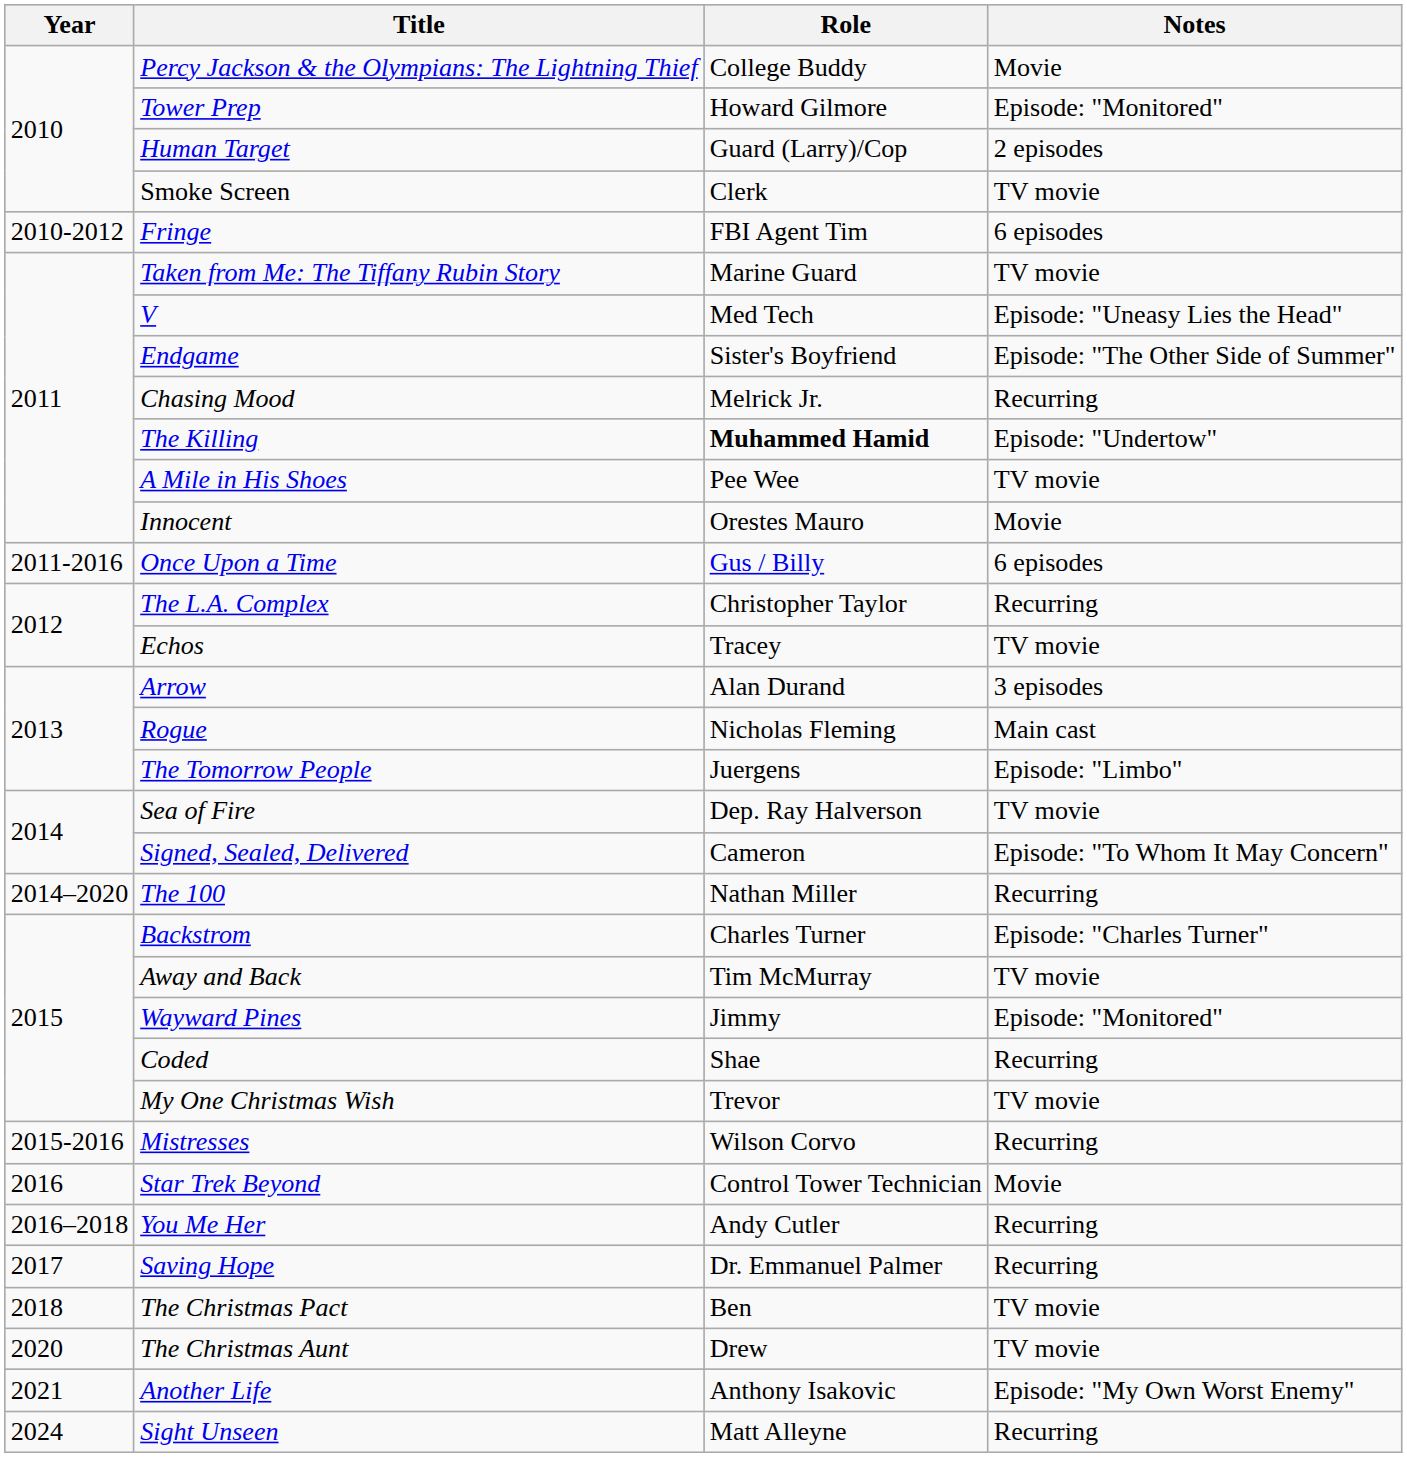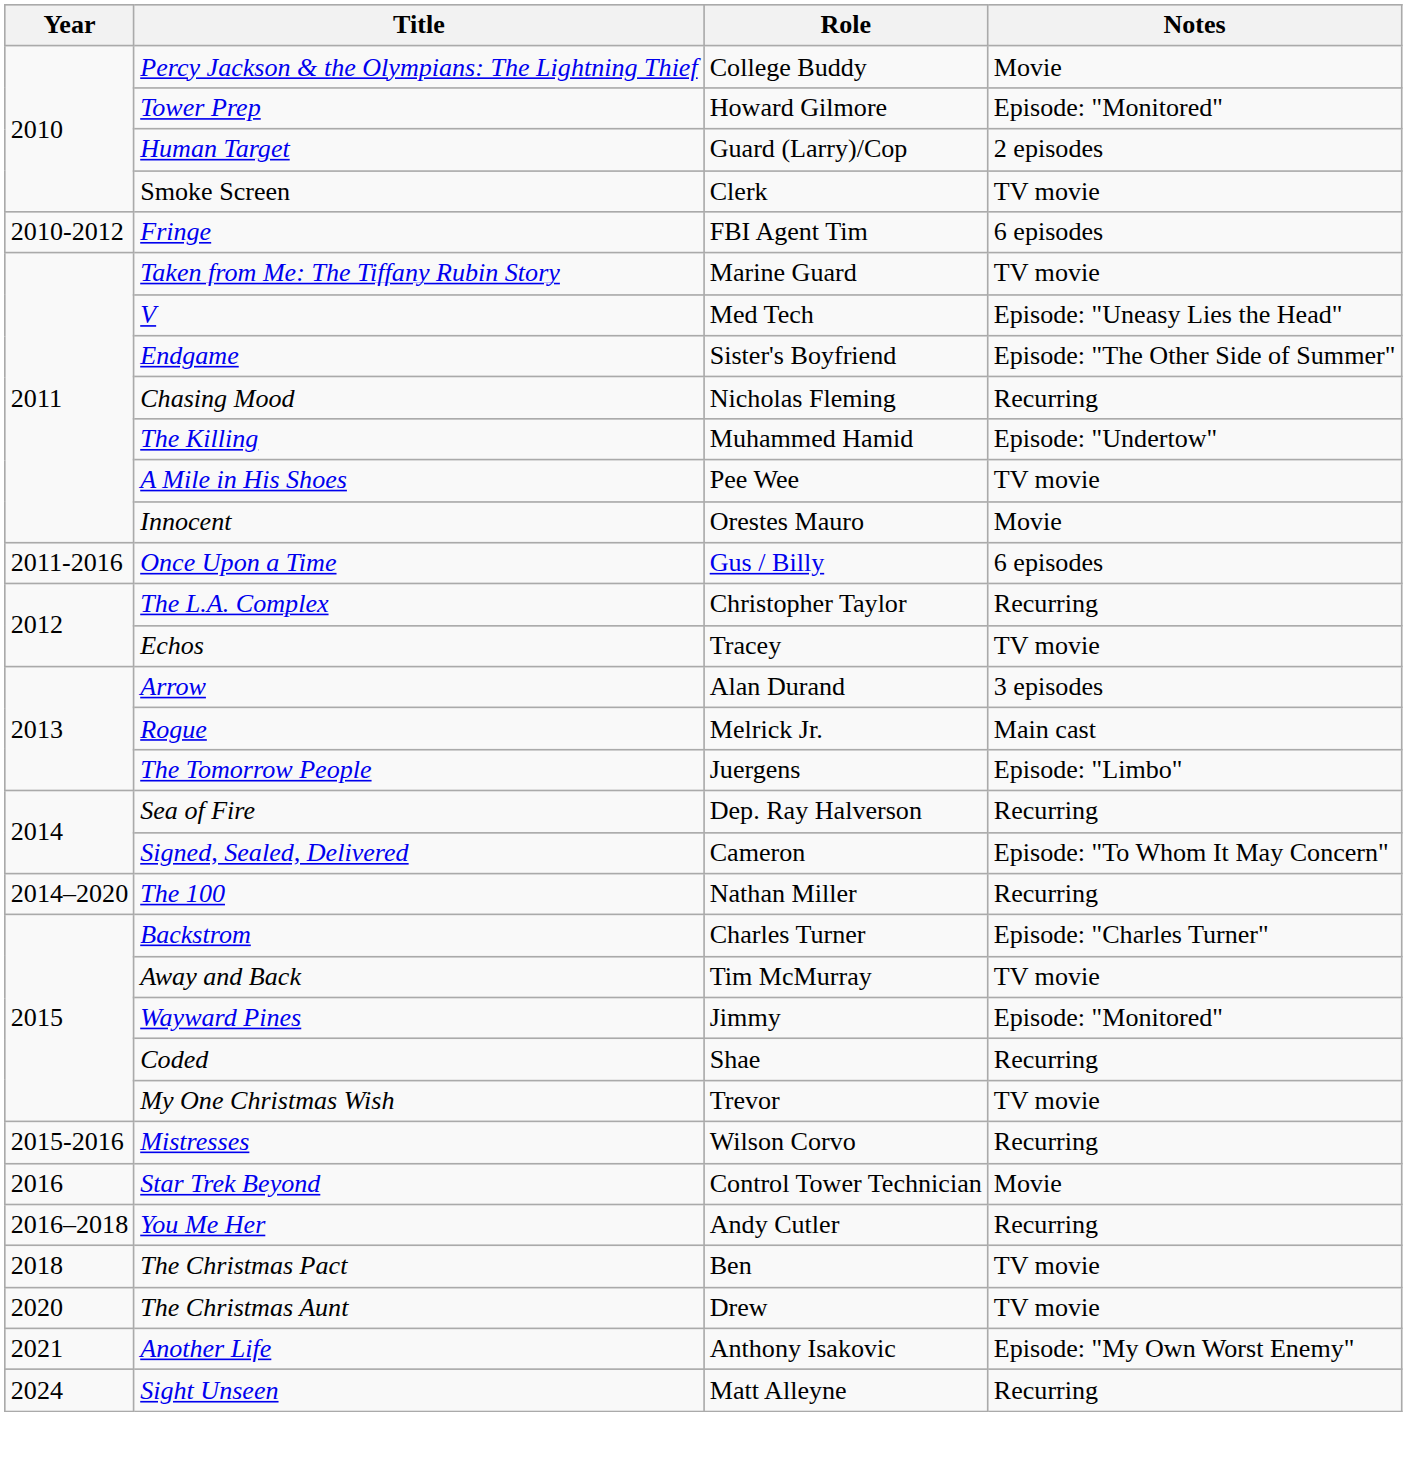Chasing Mood | Role: Melrick Jr. -> Nicholas Fleming
The Killing | Role: bold -> normal
Rogue | Role: Nicholas Fleming -> Melrick Jr.
Sea of Fire | Notes: TV movie -> Recurring
- row: 2017 | Saving Hope | Dr. Emmanuel Palmer | Recurring
